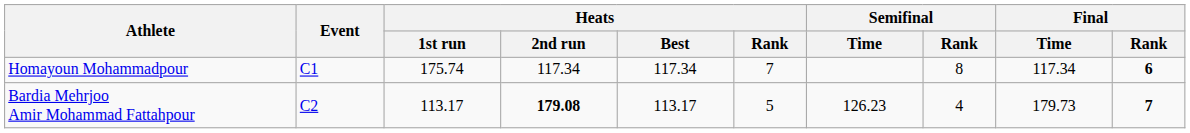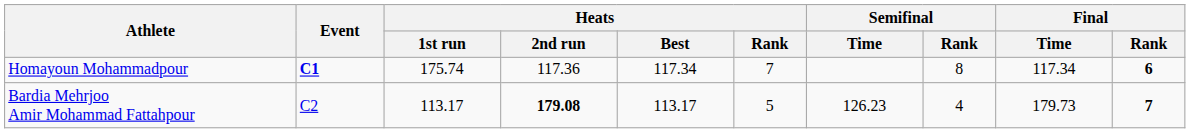Homayoun Mohammadpour | Event: normal -> bold
Homayoun Mohammadpour | Heats / 2nd run: 117.34 -> 117.36
